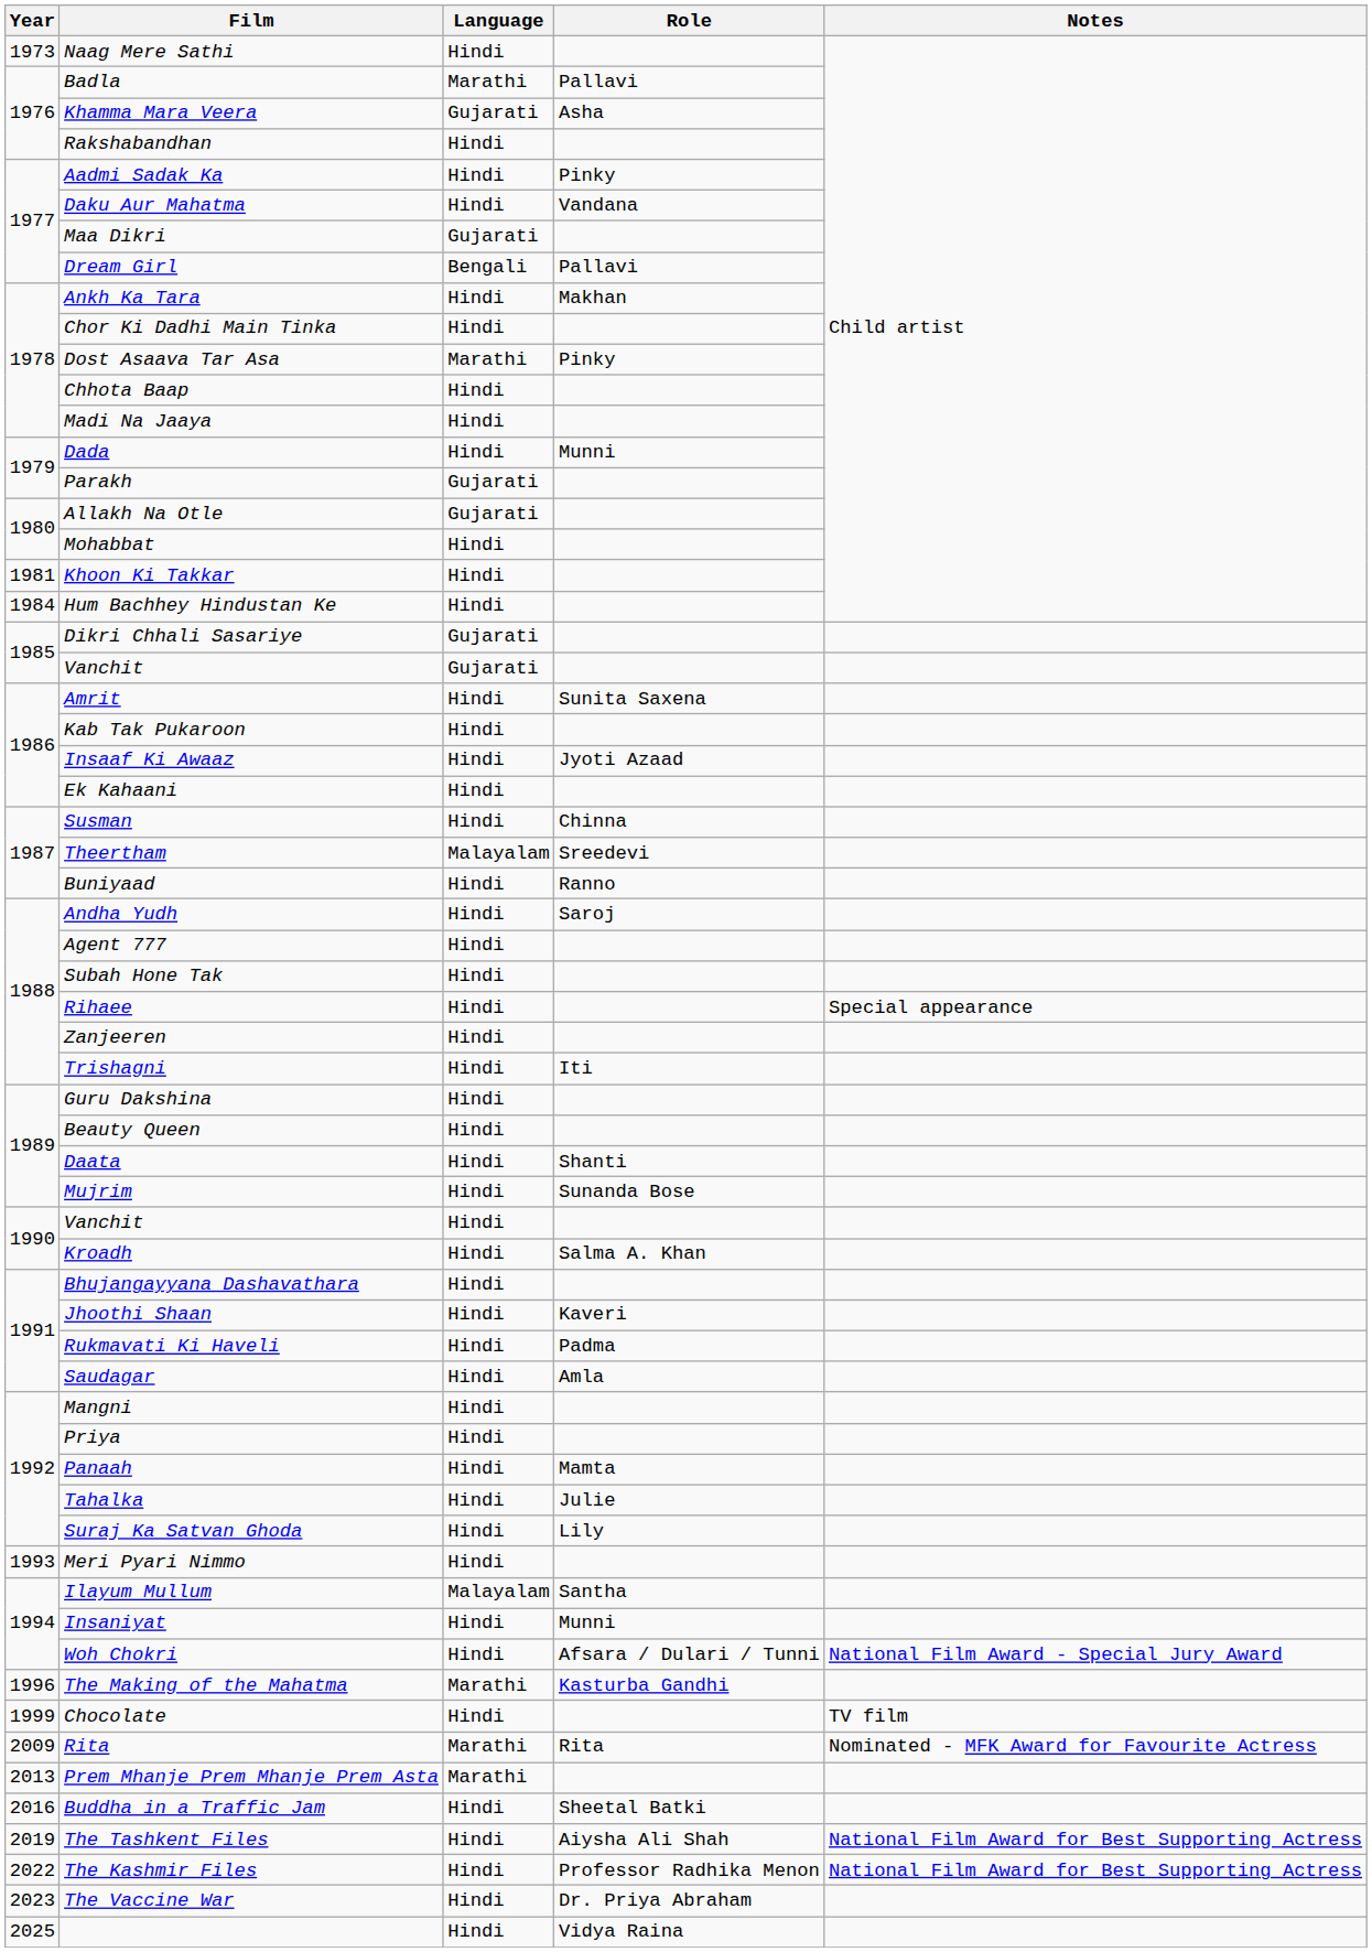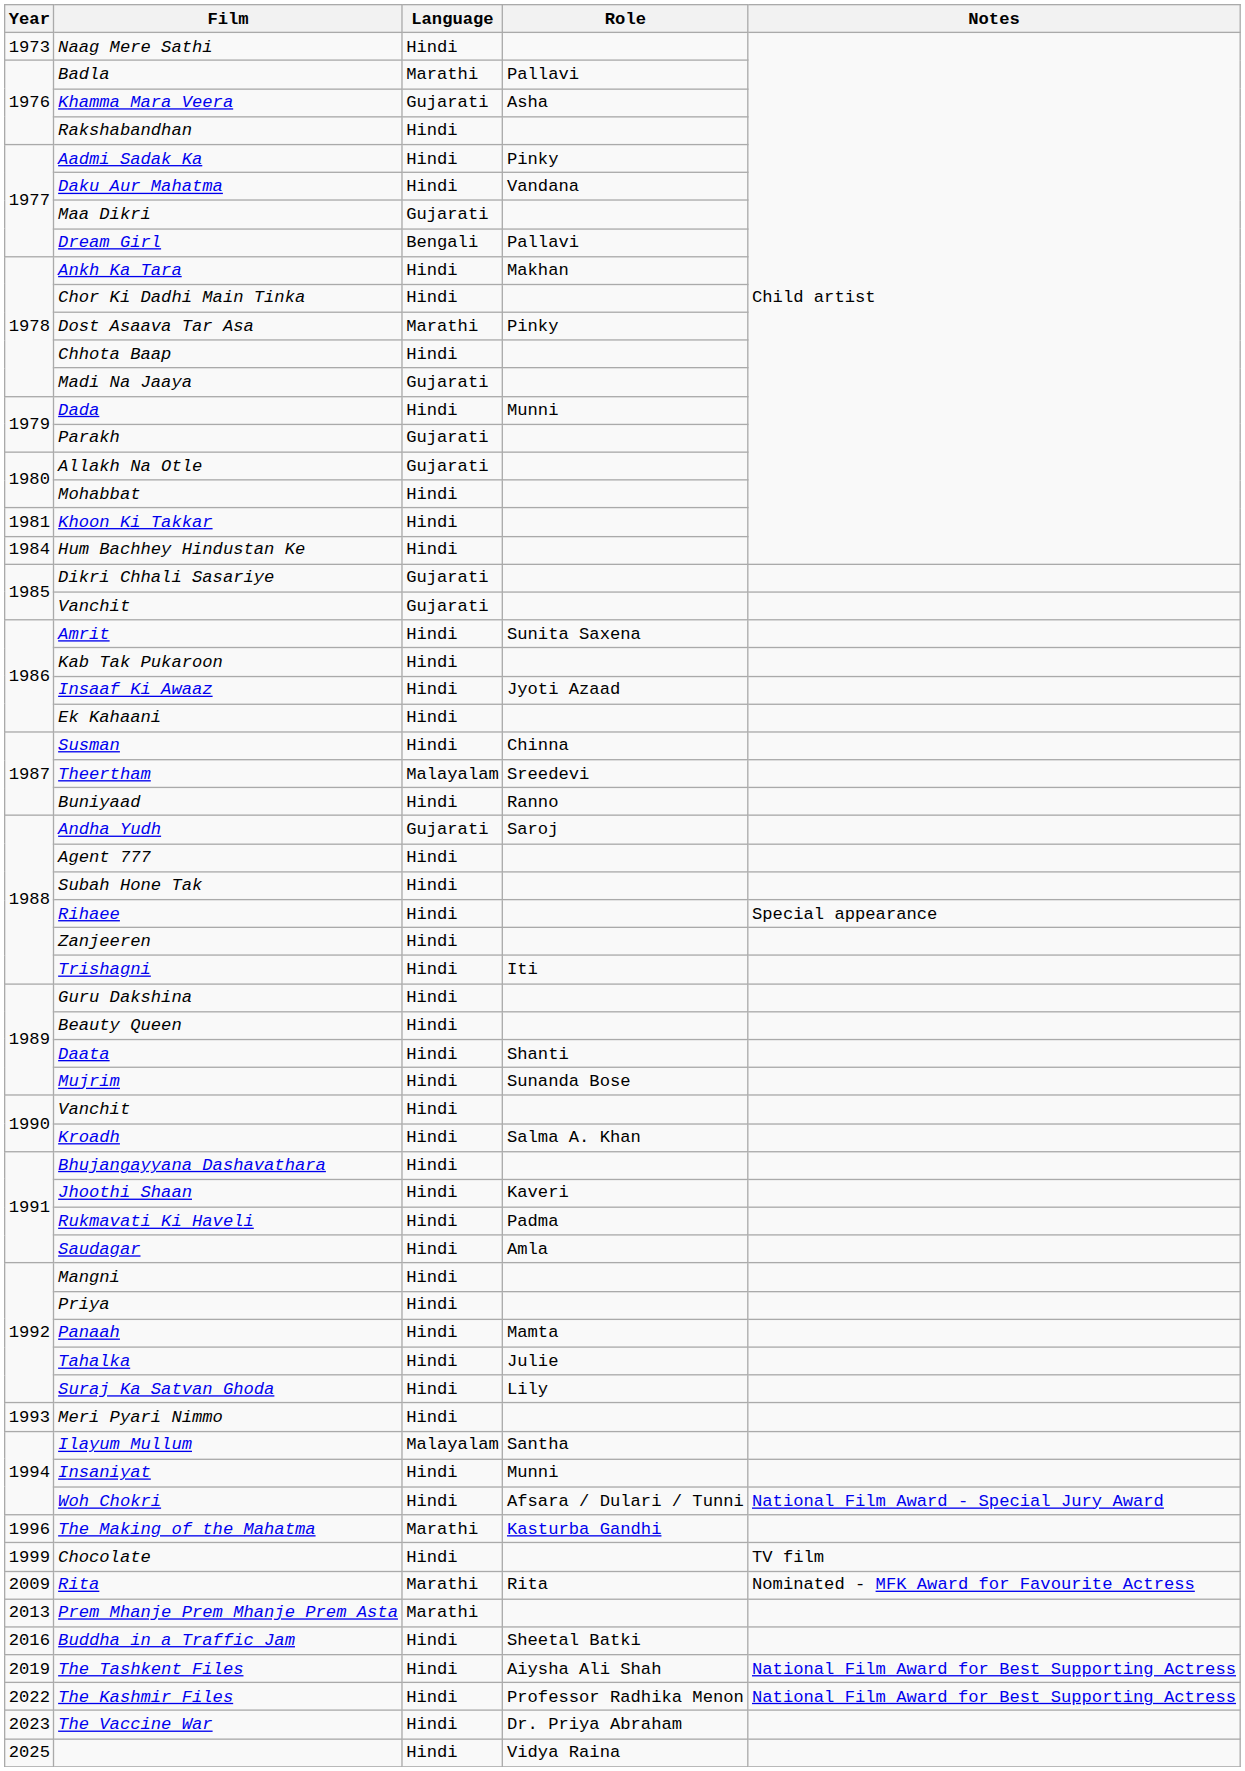Madi Na Jaaya | Language: Hindi -> Gujarati
Andha Yudh | Language: Hindi -> Gujarati
